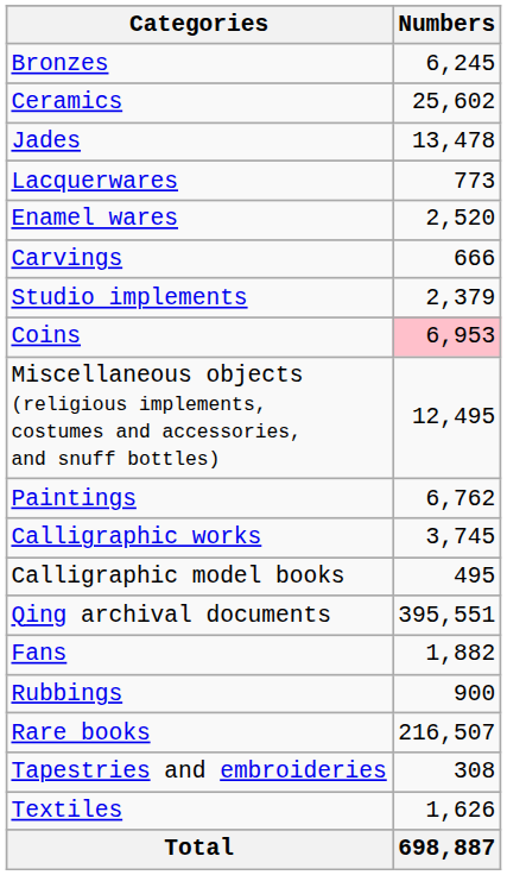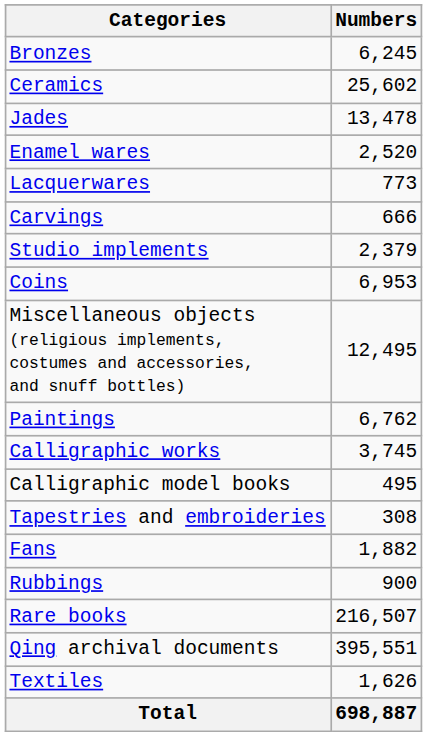rows swapped: Lacquerwares <-> Enamel wares
Coins | Numbers: pink background -> no background
rows swapped: Tapestries and embroideries <-> Qing archival documents
